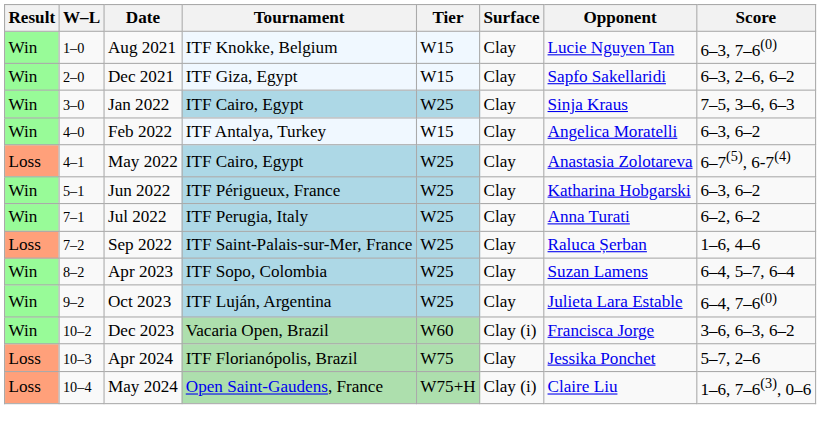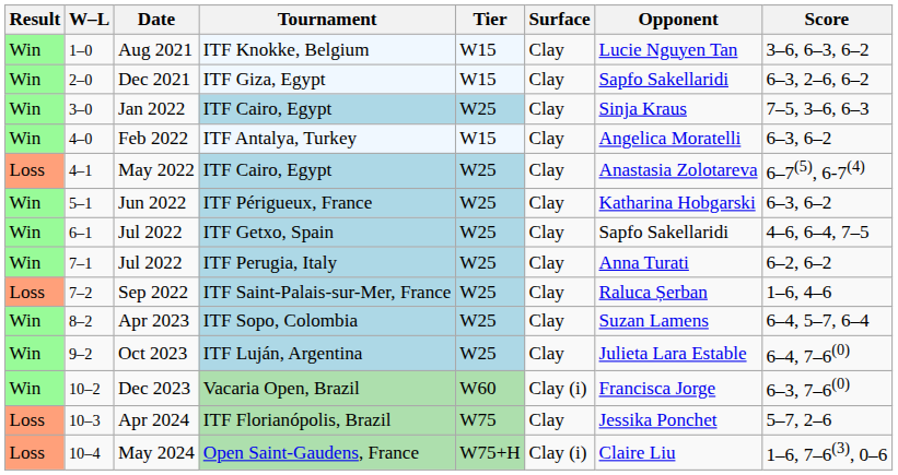Aug 2021 | Score: 6–3, 7–6(0) -> 3–6, 6–3, 6–2
+ row: Win | 6–1 | Jul 2022 | ITF Getxo, Spain | W25 | Clay | Sapfo Sakellaridi | 4–6, 6–4, 7–5
Dec 2023 | Score: 3–6, 6–3, 6–2 -> 6–3, 7–6(0)
